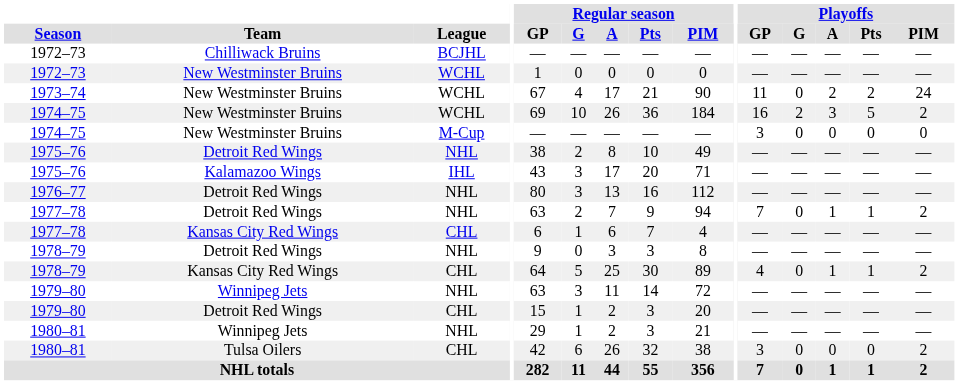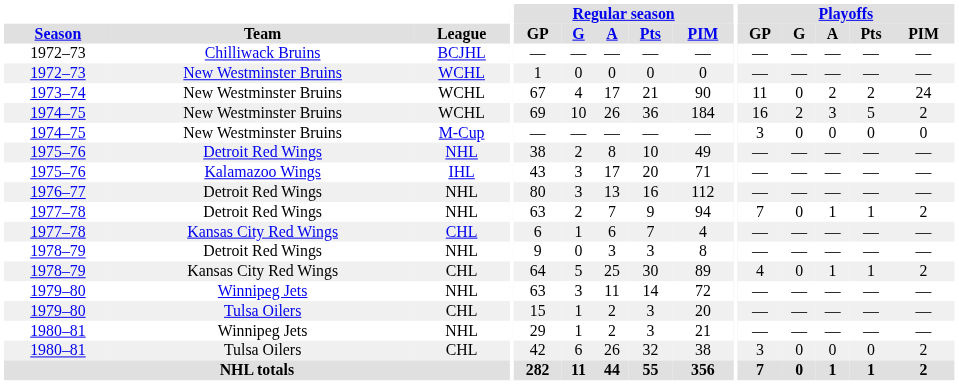1979–80 / CHL | Team: Detroit Red Wings -> Tulsa Oilers
